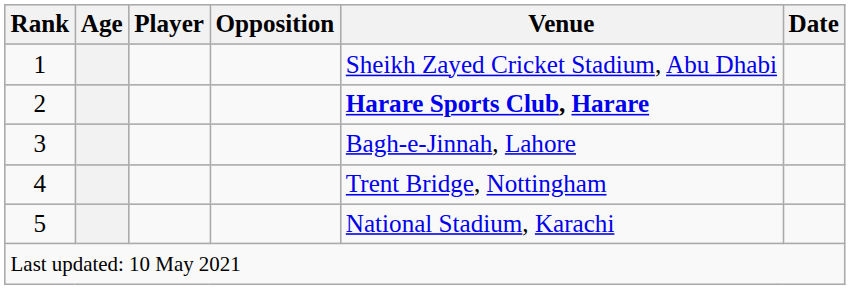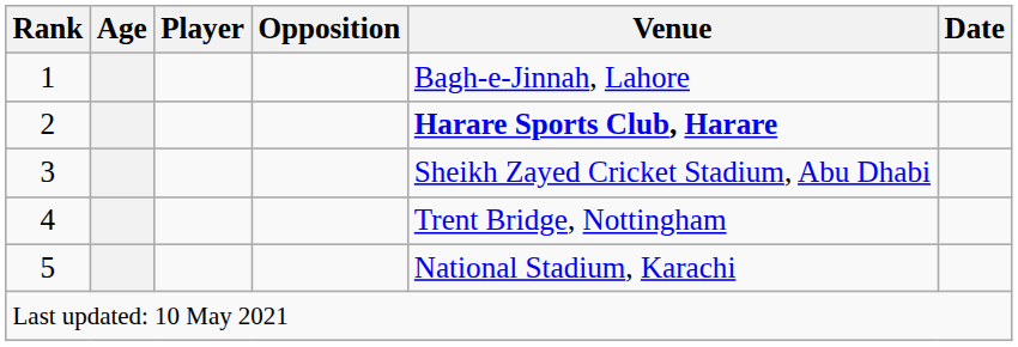1 | Venue: Sheikh Zayed Cricket Stadium, Abu Dhabi -> Bagh-e-Jinnah, Lahore
3 | Venue: Bagh-e-Jinnah, Lahore -> Sheikh Zayed Cricket Stadium, Abu Dhabi
